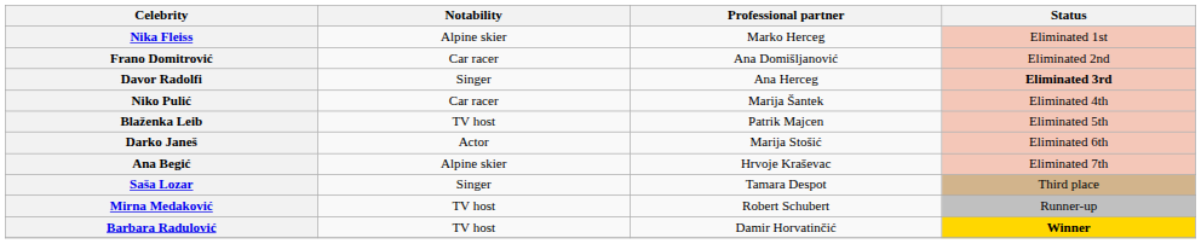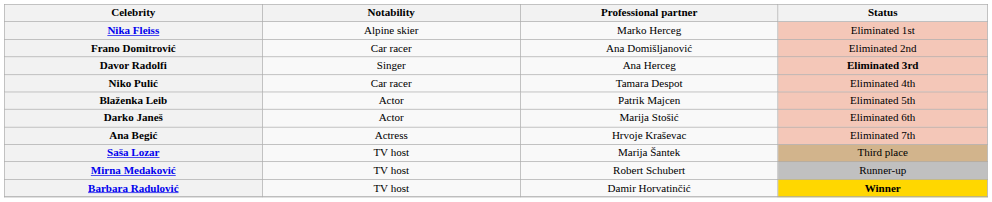Niko Pulić | Professional partner: Marija Šantek -> Tamara Despot
Blaženka Leib | Notability: TV host -> Actor
Ana Begić | Notability: Alpine skier -> Actress
Saša Lozar | Notability: Singer -> TV host
Saša Lozar | Professional partner: Tamara Despot -> Marija Šantek
